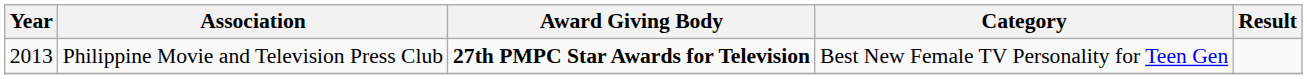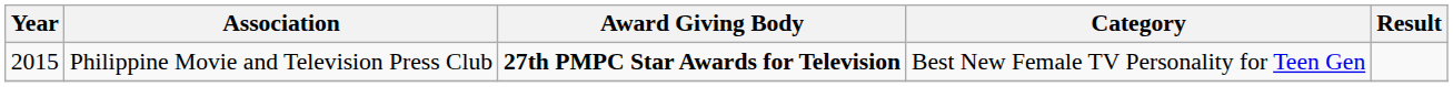Philippine Movie and Television Press Club | Year: 2013 -> 2015
